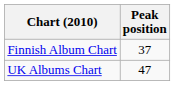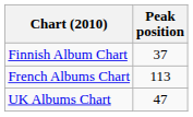+ row: French Albums Chart | 113
